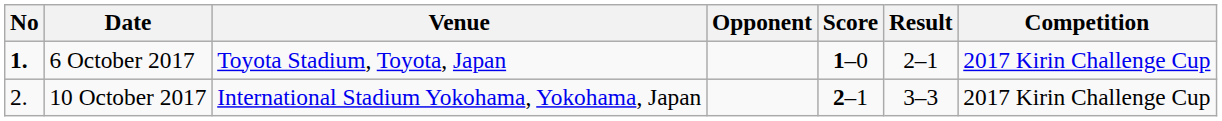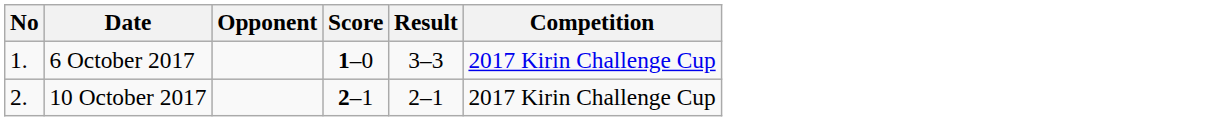- column: Venue | Toyota Stadium, Toyota, Japan | International Stadium Yokohama, Yokohama, Japan
6 October 2017 | No: bold -> normal
6 October 2017 | Result: 2–1 -> 3–3
10 October 2017 | Result: 3–3 -> 2–1
